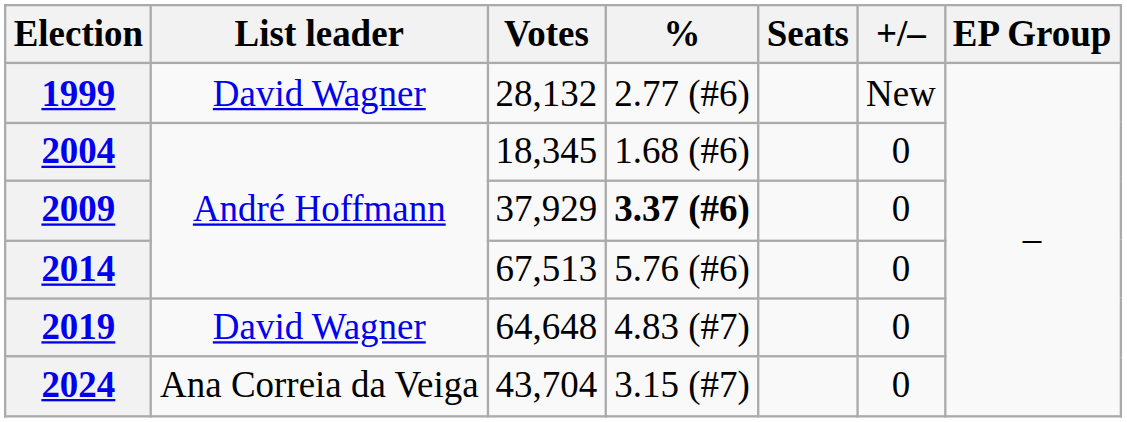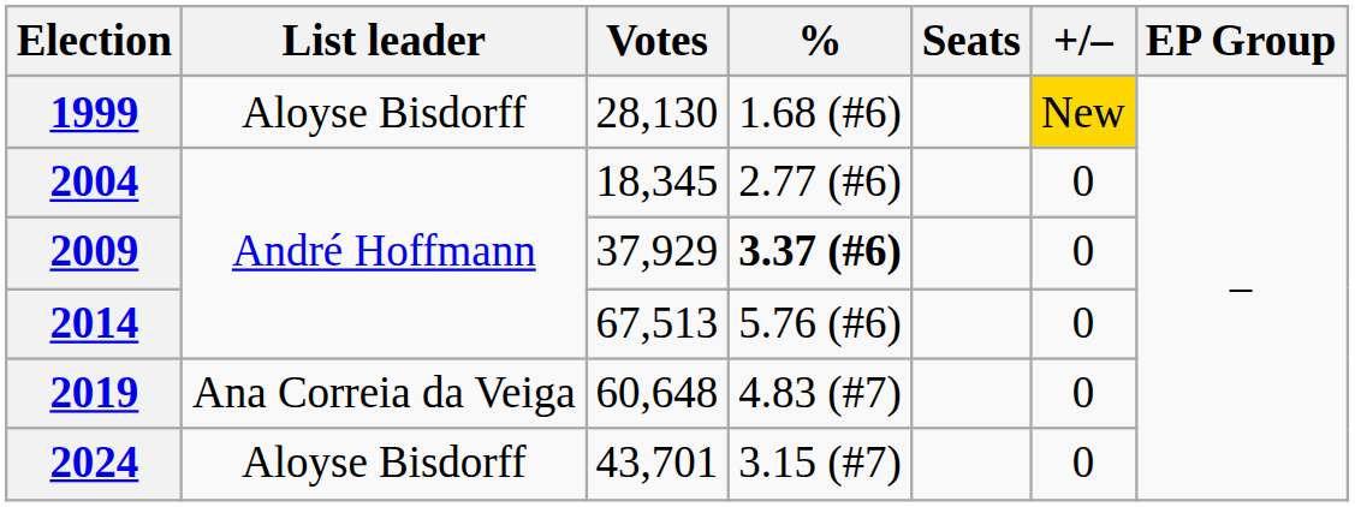1999 | List leader: David Wagner -> Aloyse Bisdorff
1999 | Votes: 28,132 -> 28,130
1999 | %: 2.77 (#6) -> 1.68 (#6)
1999 | +/–: no background -> gold background
2004 | %: 1.68 (#6) -> 2.77 (#6)
2019 | List leader: David Wagner -> Ana Correia da Veiga
2019 | Votes: 64,648 -> 60,648
2024 | List leader: Ana Correia da Veiga -> Aloyse Bisdorff
2024 | Votes: 43,704 -> 43,701
